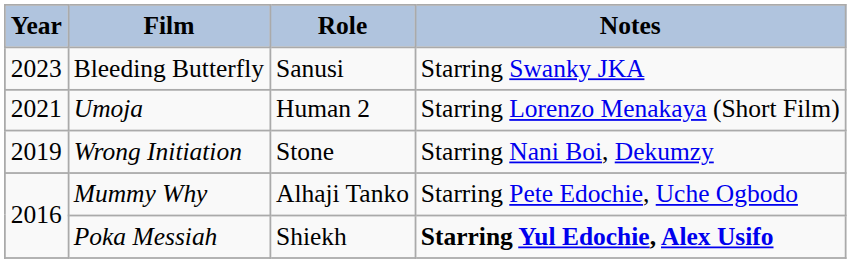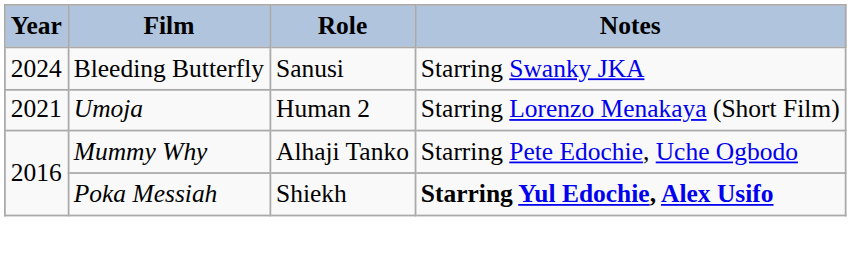Bleeding Butterfly | Year: 2023 -> 2024
- row: 2019 | Wrong Initiation | Stone | Starring Nani Boi, Dekumzy
